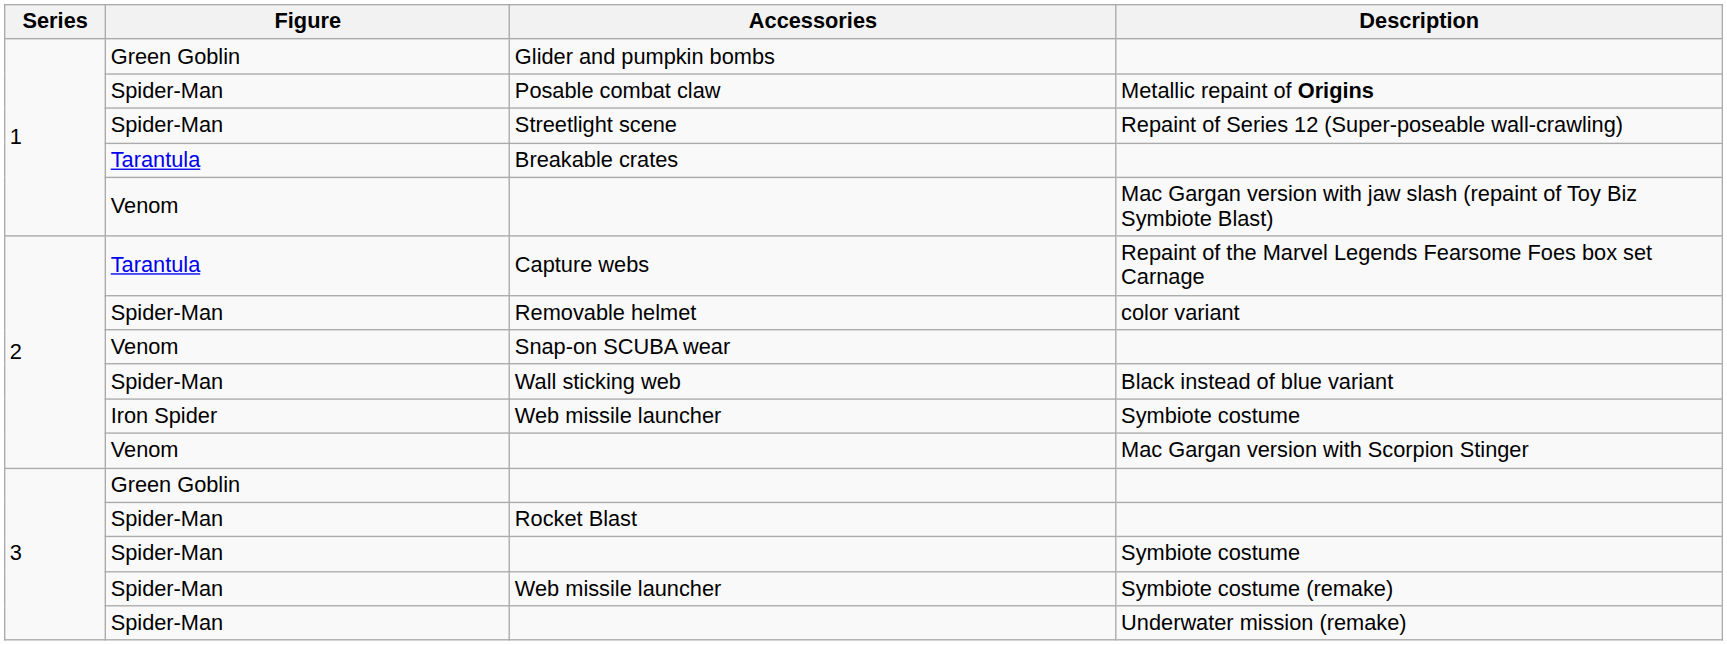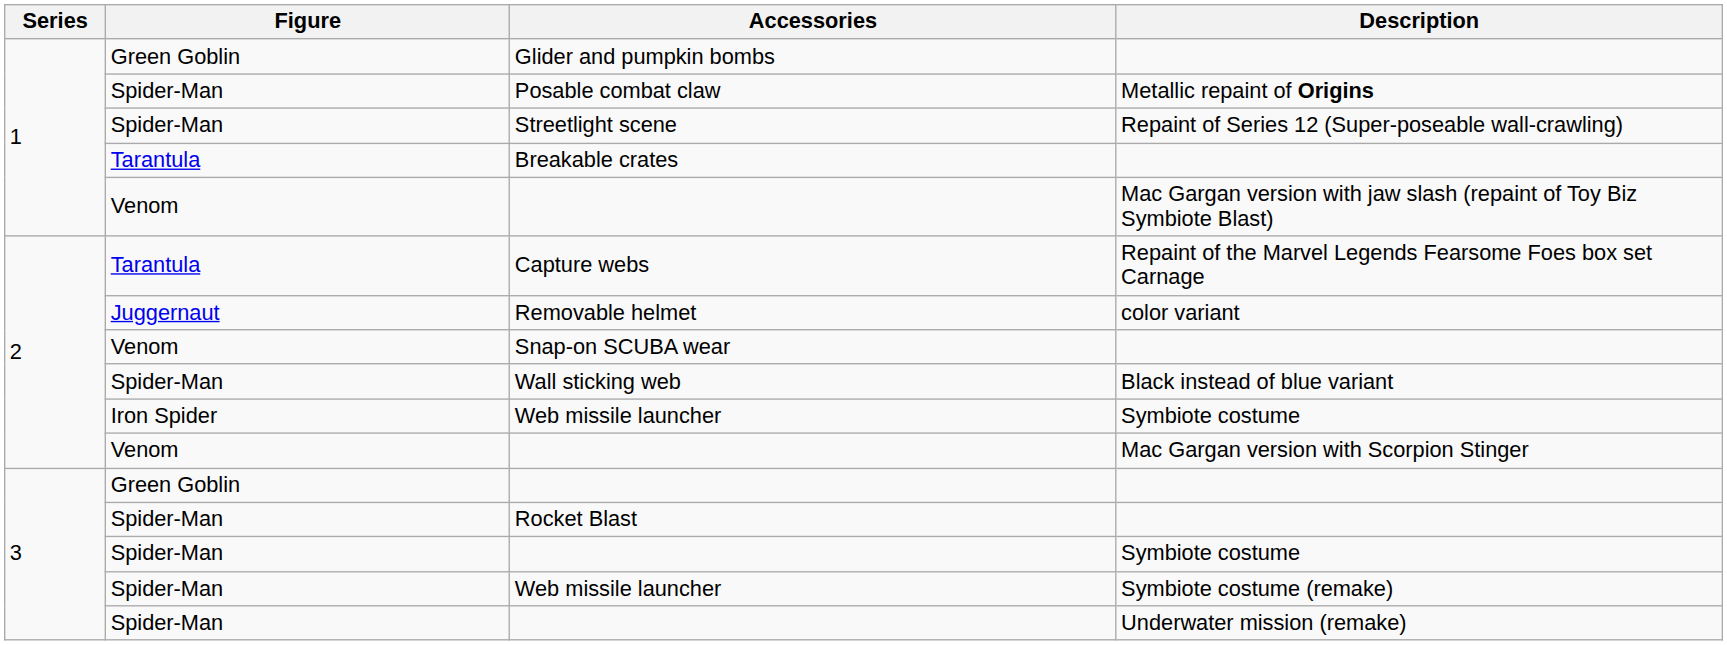Removable helmet | Figure: Spider-Man -> Juggernaut
